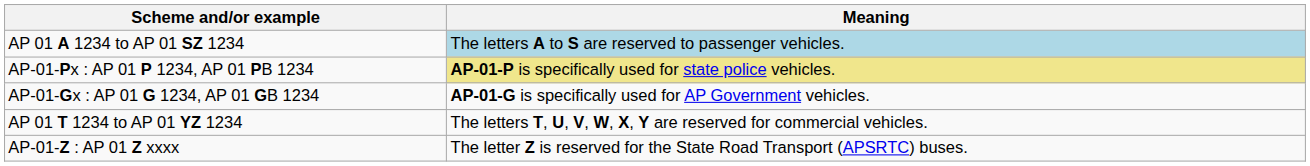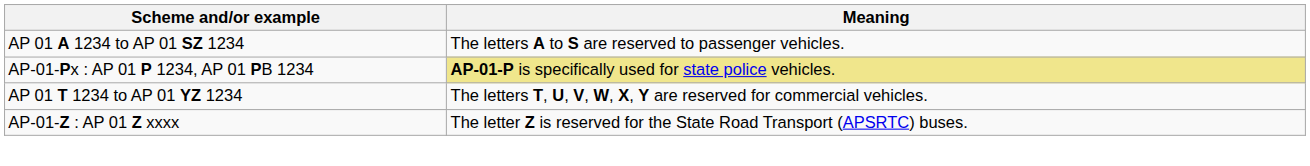AP 01 A 1234 to AP 01 SZ 1234 | Meaning: lightblue background -> no background
- row: AP-01-Gx : AP 01 G 1234, AP 01 GB 1234 | AP-01-G is specifically used for AP Government vehicles.
